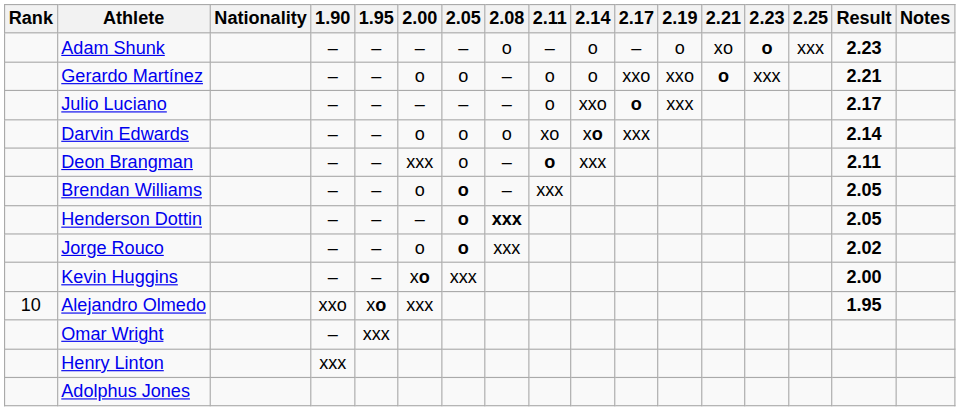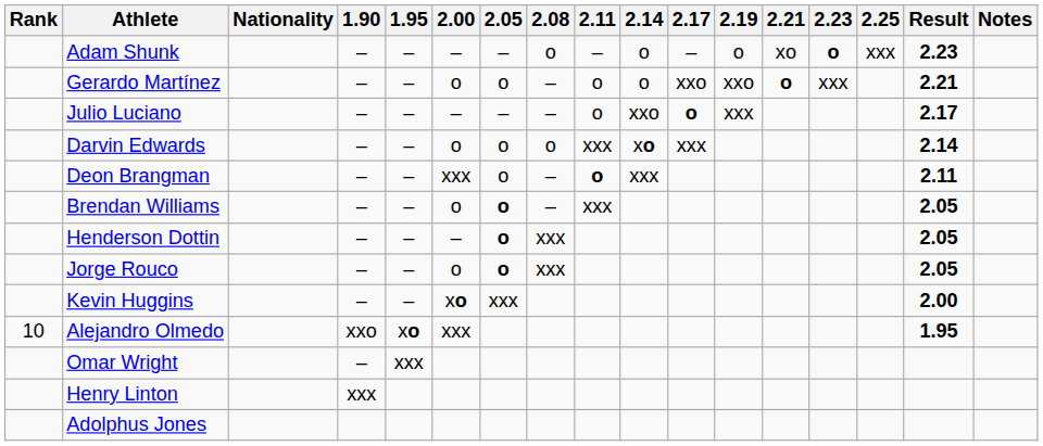Darvin Edwards | 2.11: xo -> xxx
Henderson Dottin | 2.08: bold -> normal
Jorge Rouco | Result: 2.02 -> 2.05
